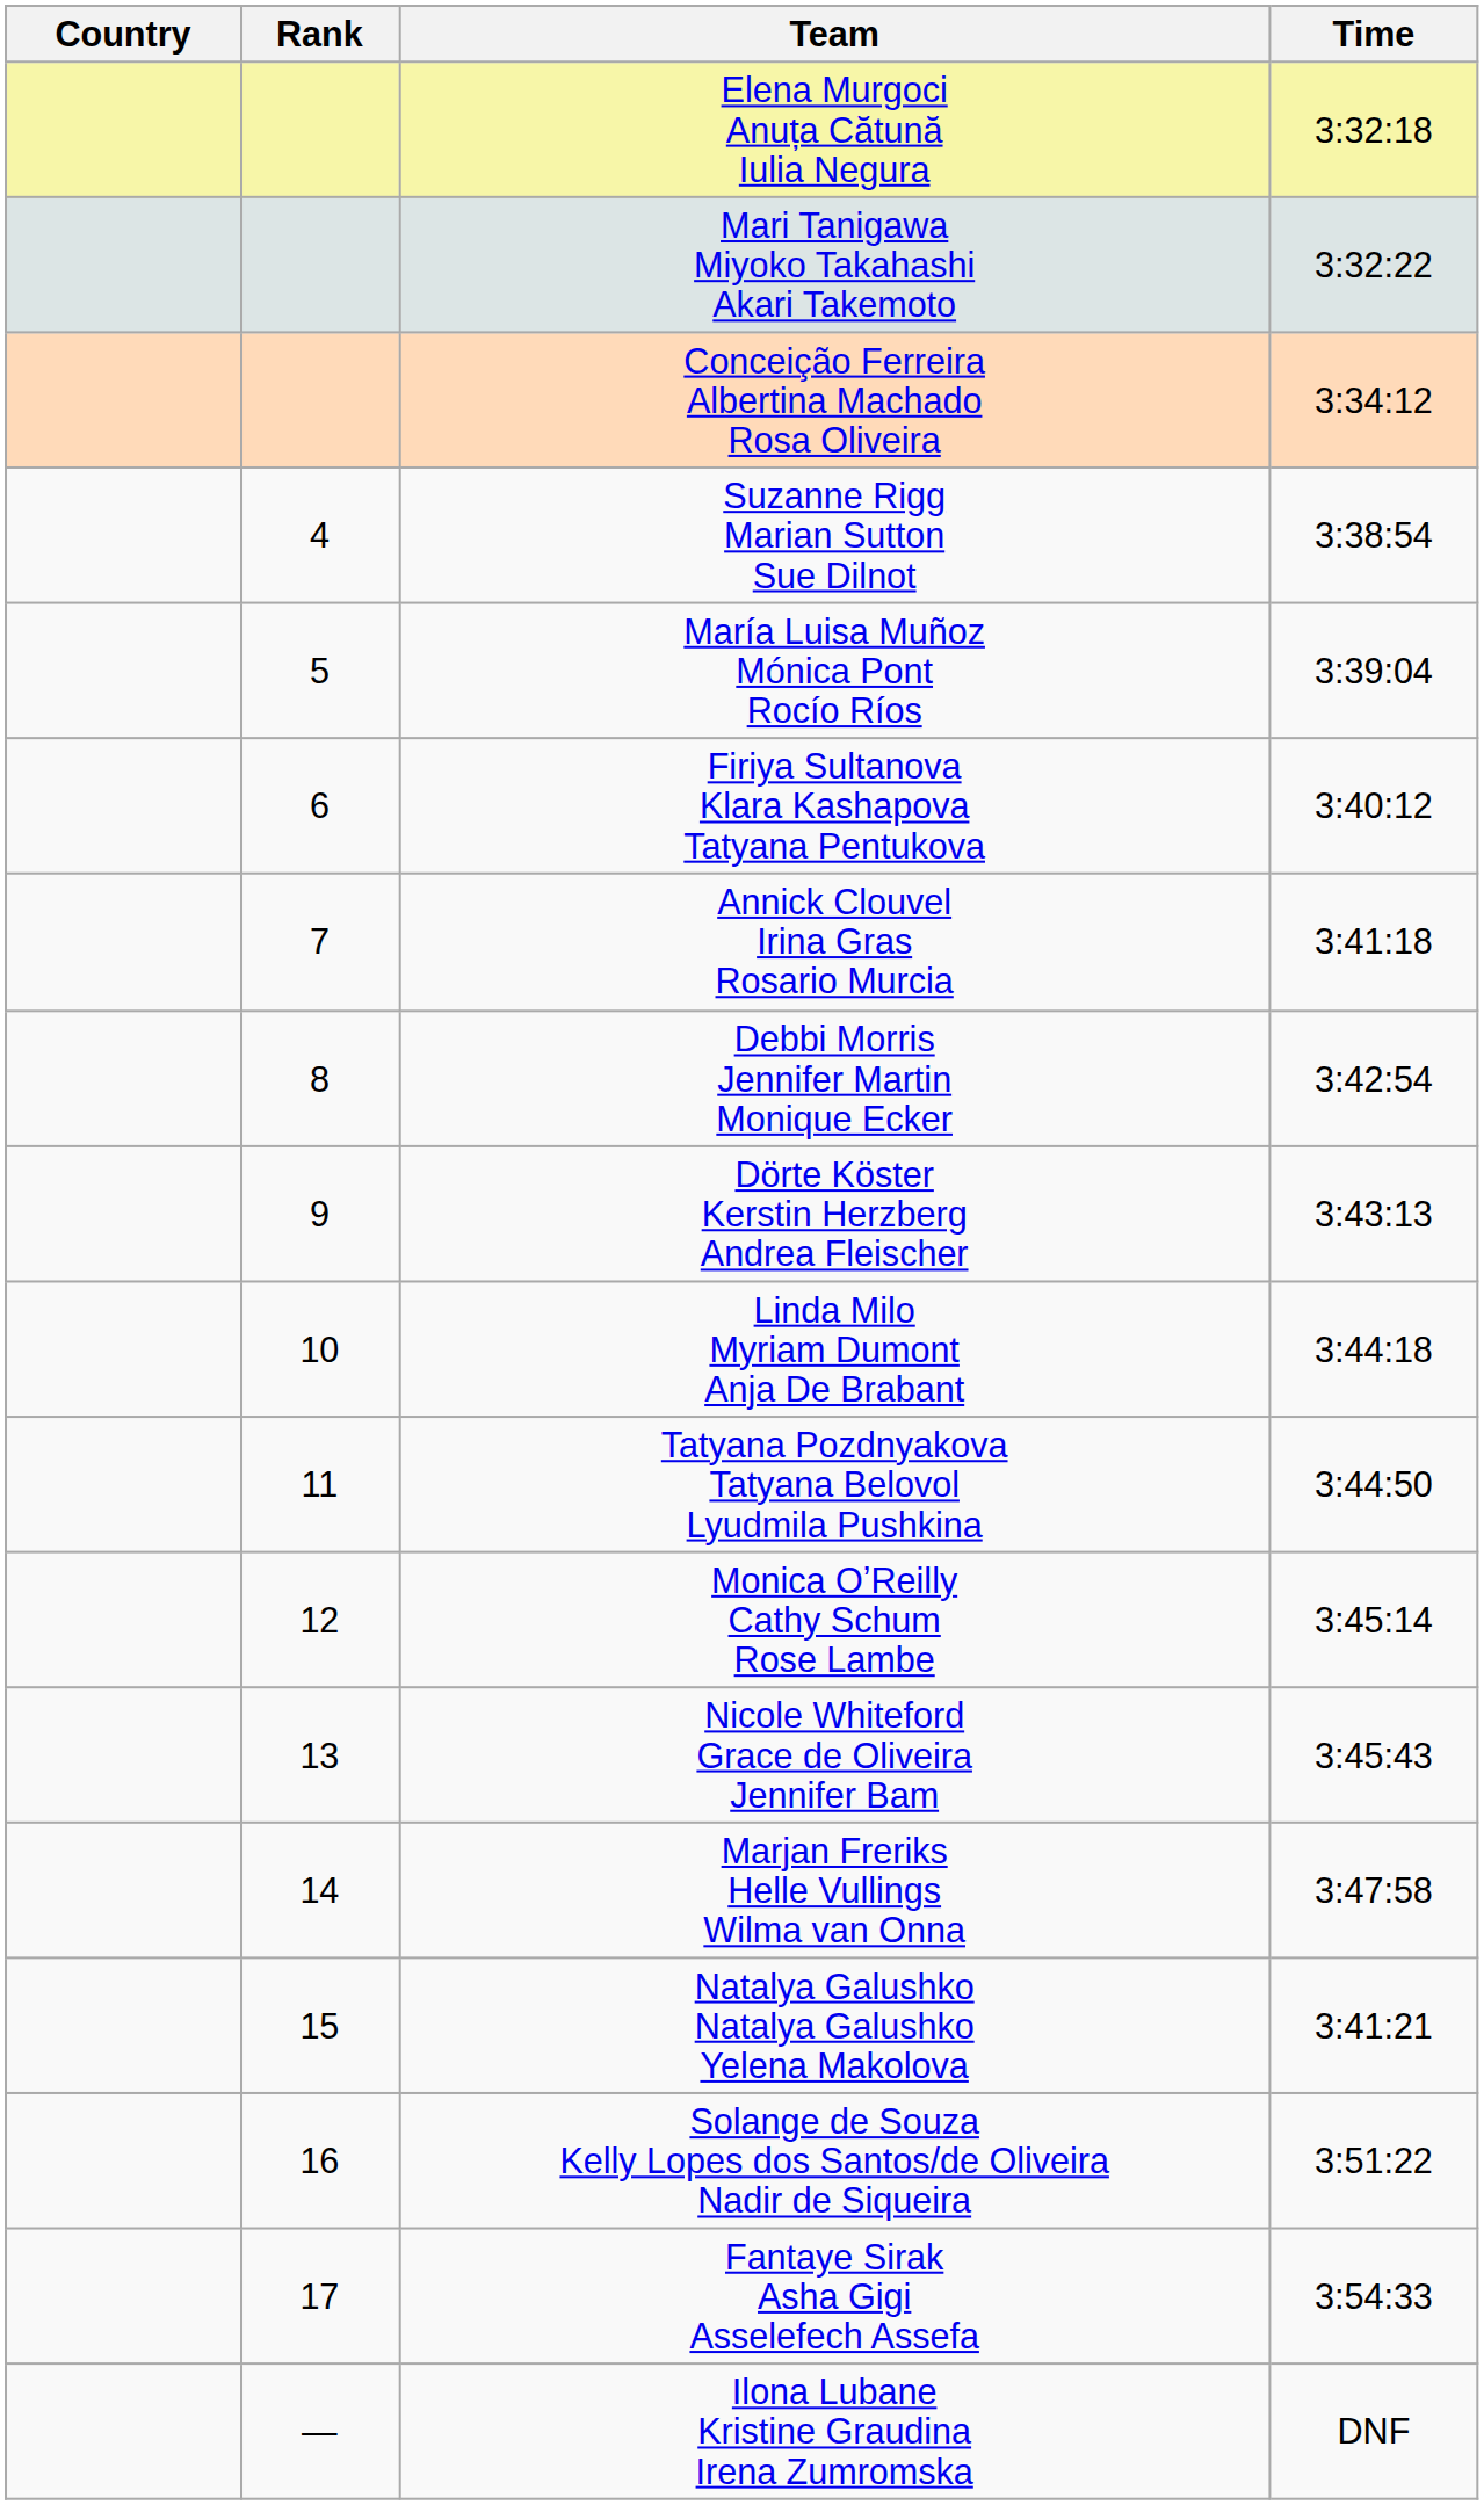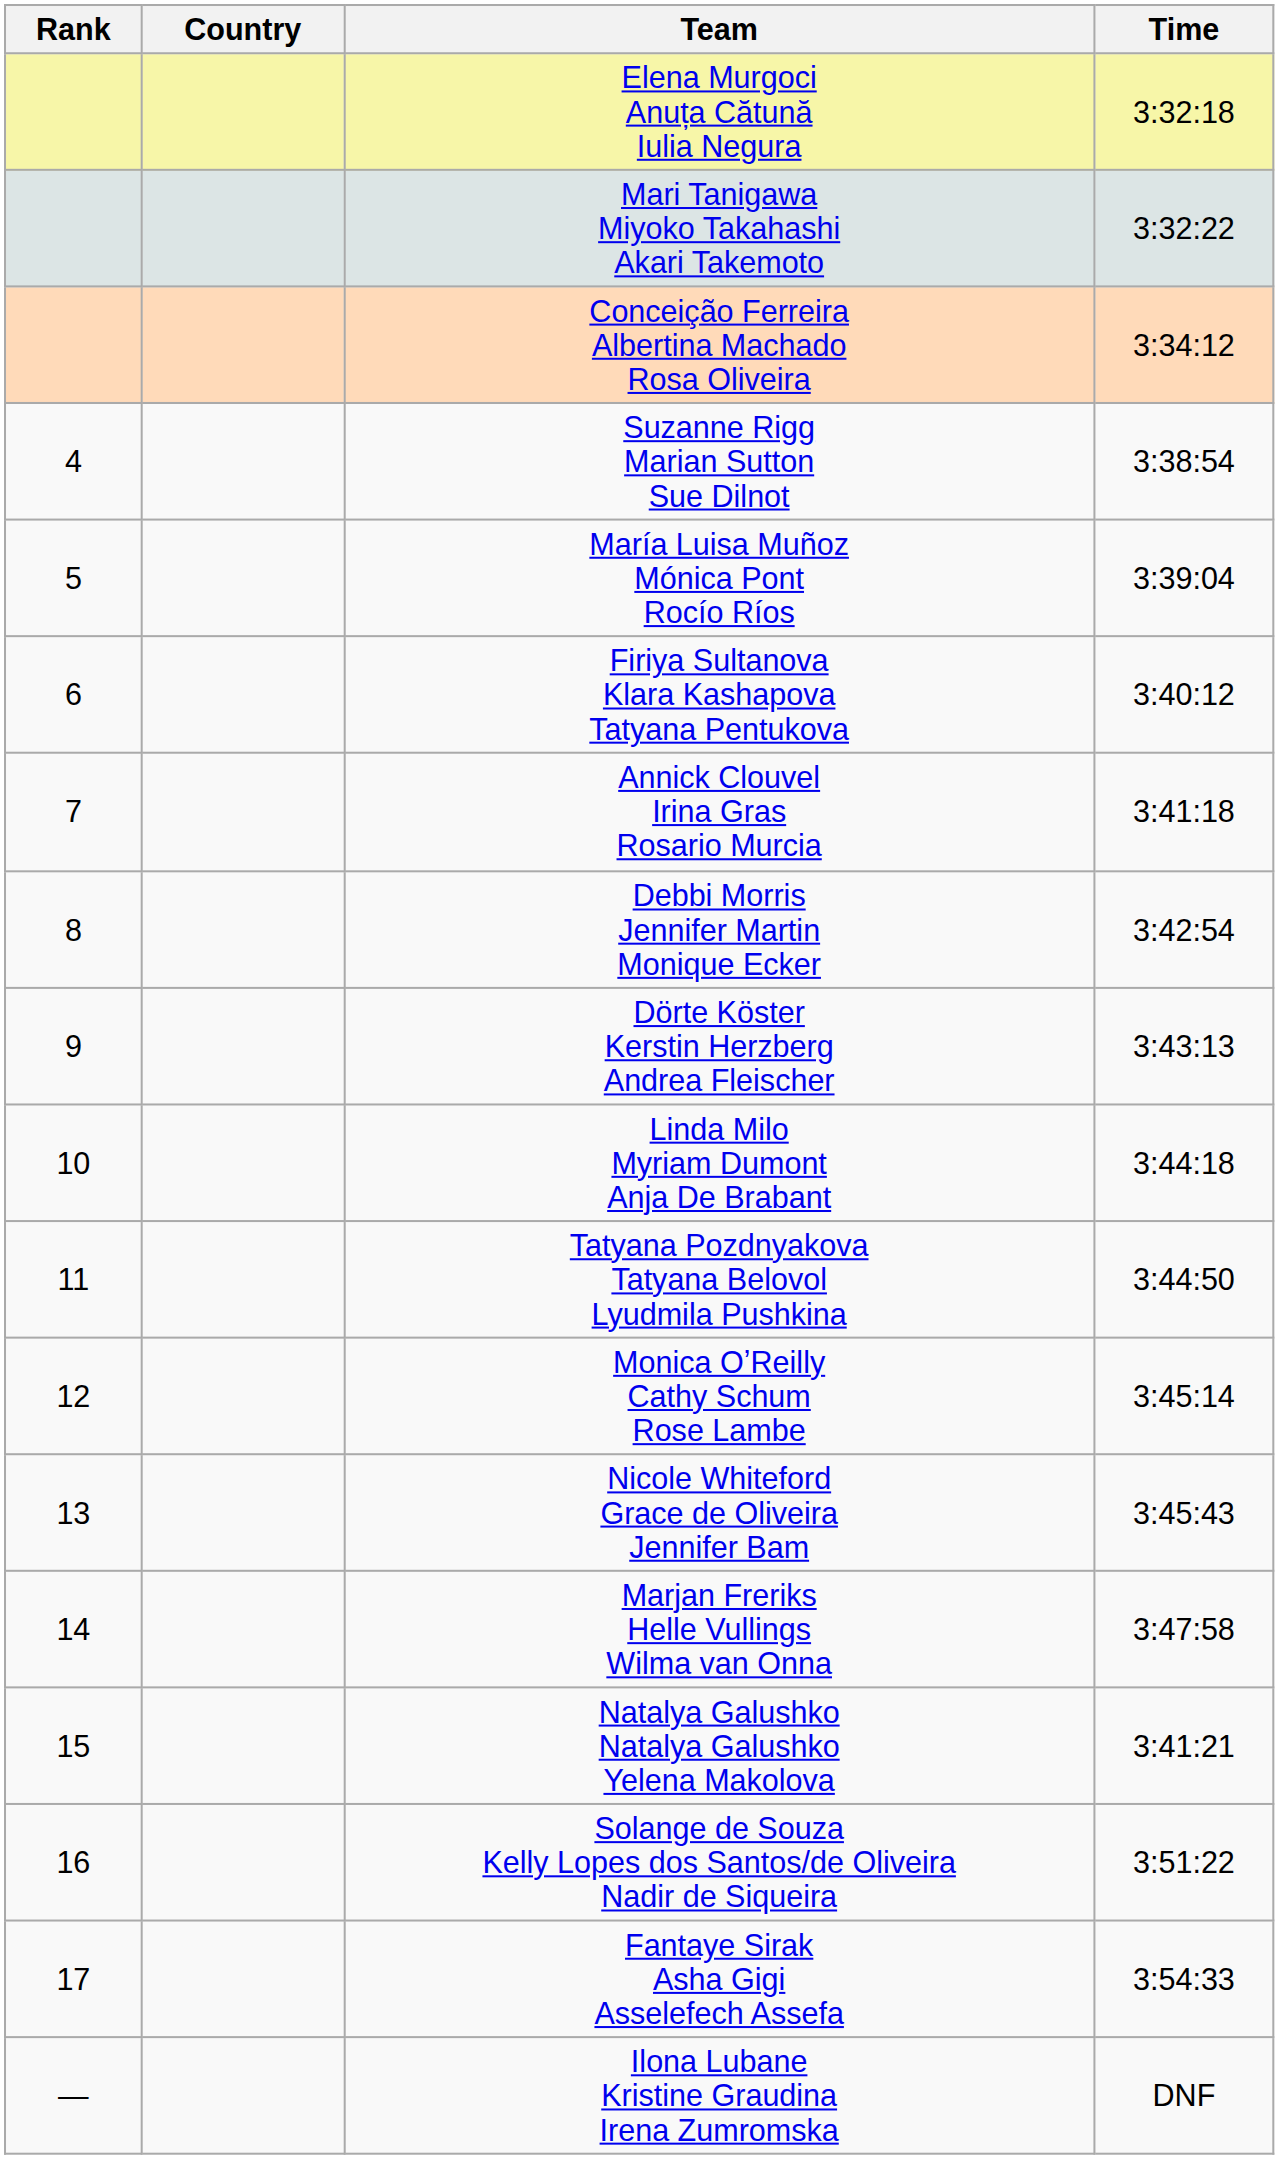columns swapped: Rank <-> Country
